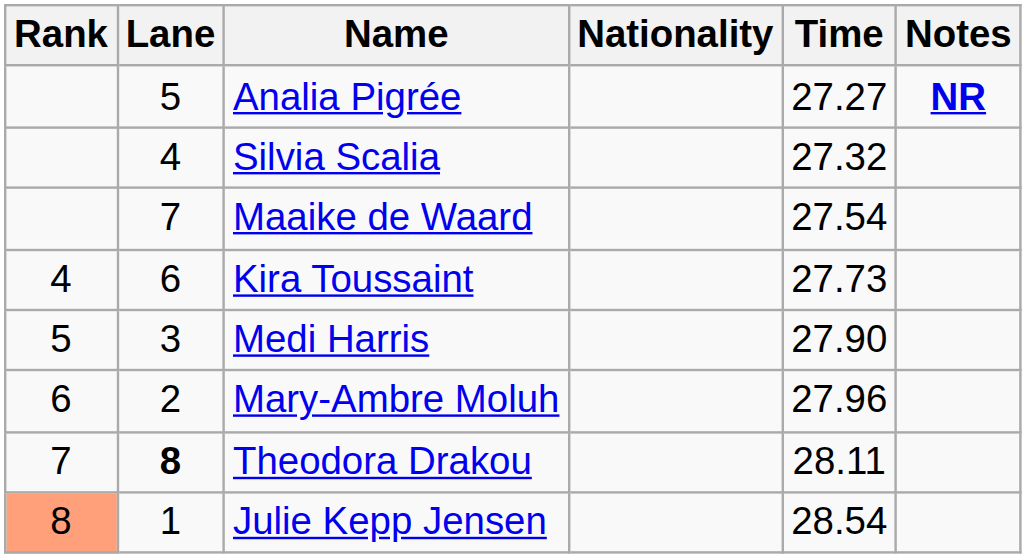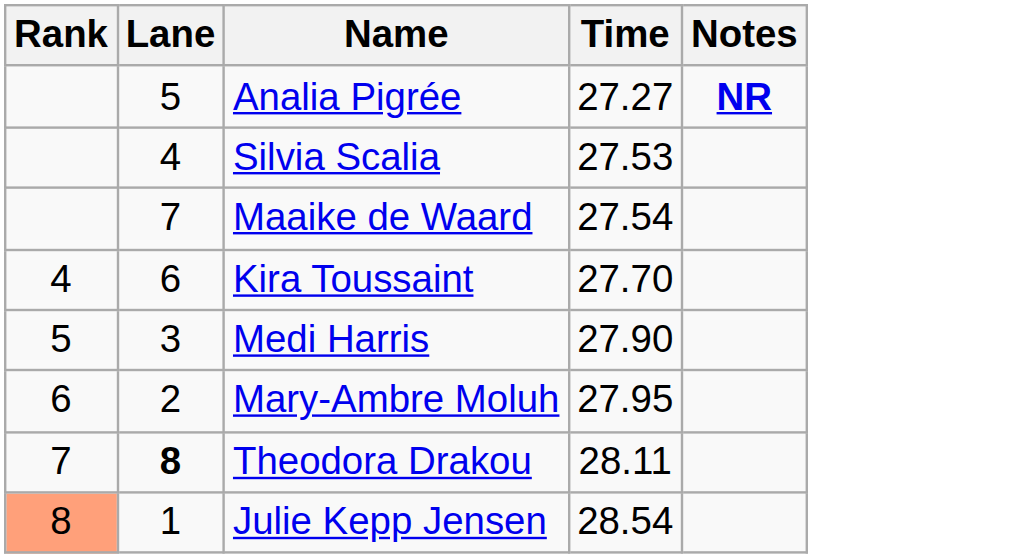- column: Nationality
Silvia Scalia | Time: 27.32 -> 27.53
Kira Toussaint | Time: 27.73 -> 27.70
Mary-Ambre Moluh | Time: 27.96 -> 27.95
